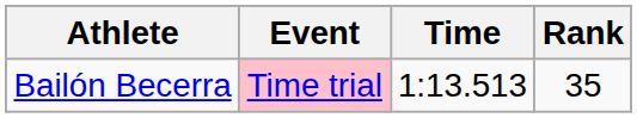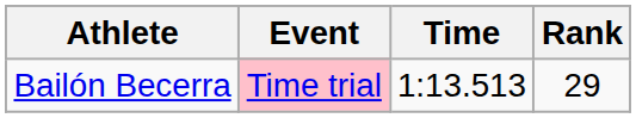Bailón Becerra | Rank: 35 -> 29
